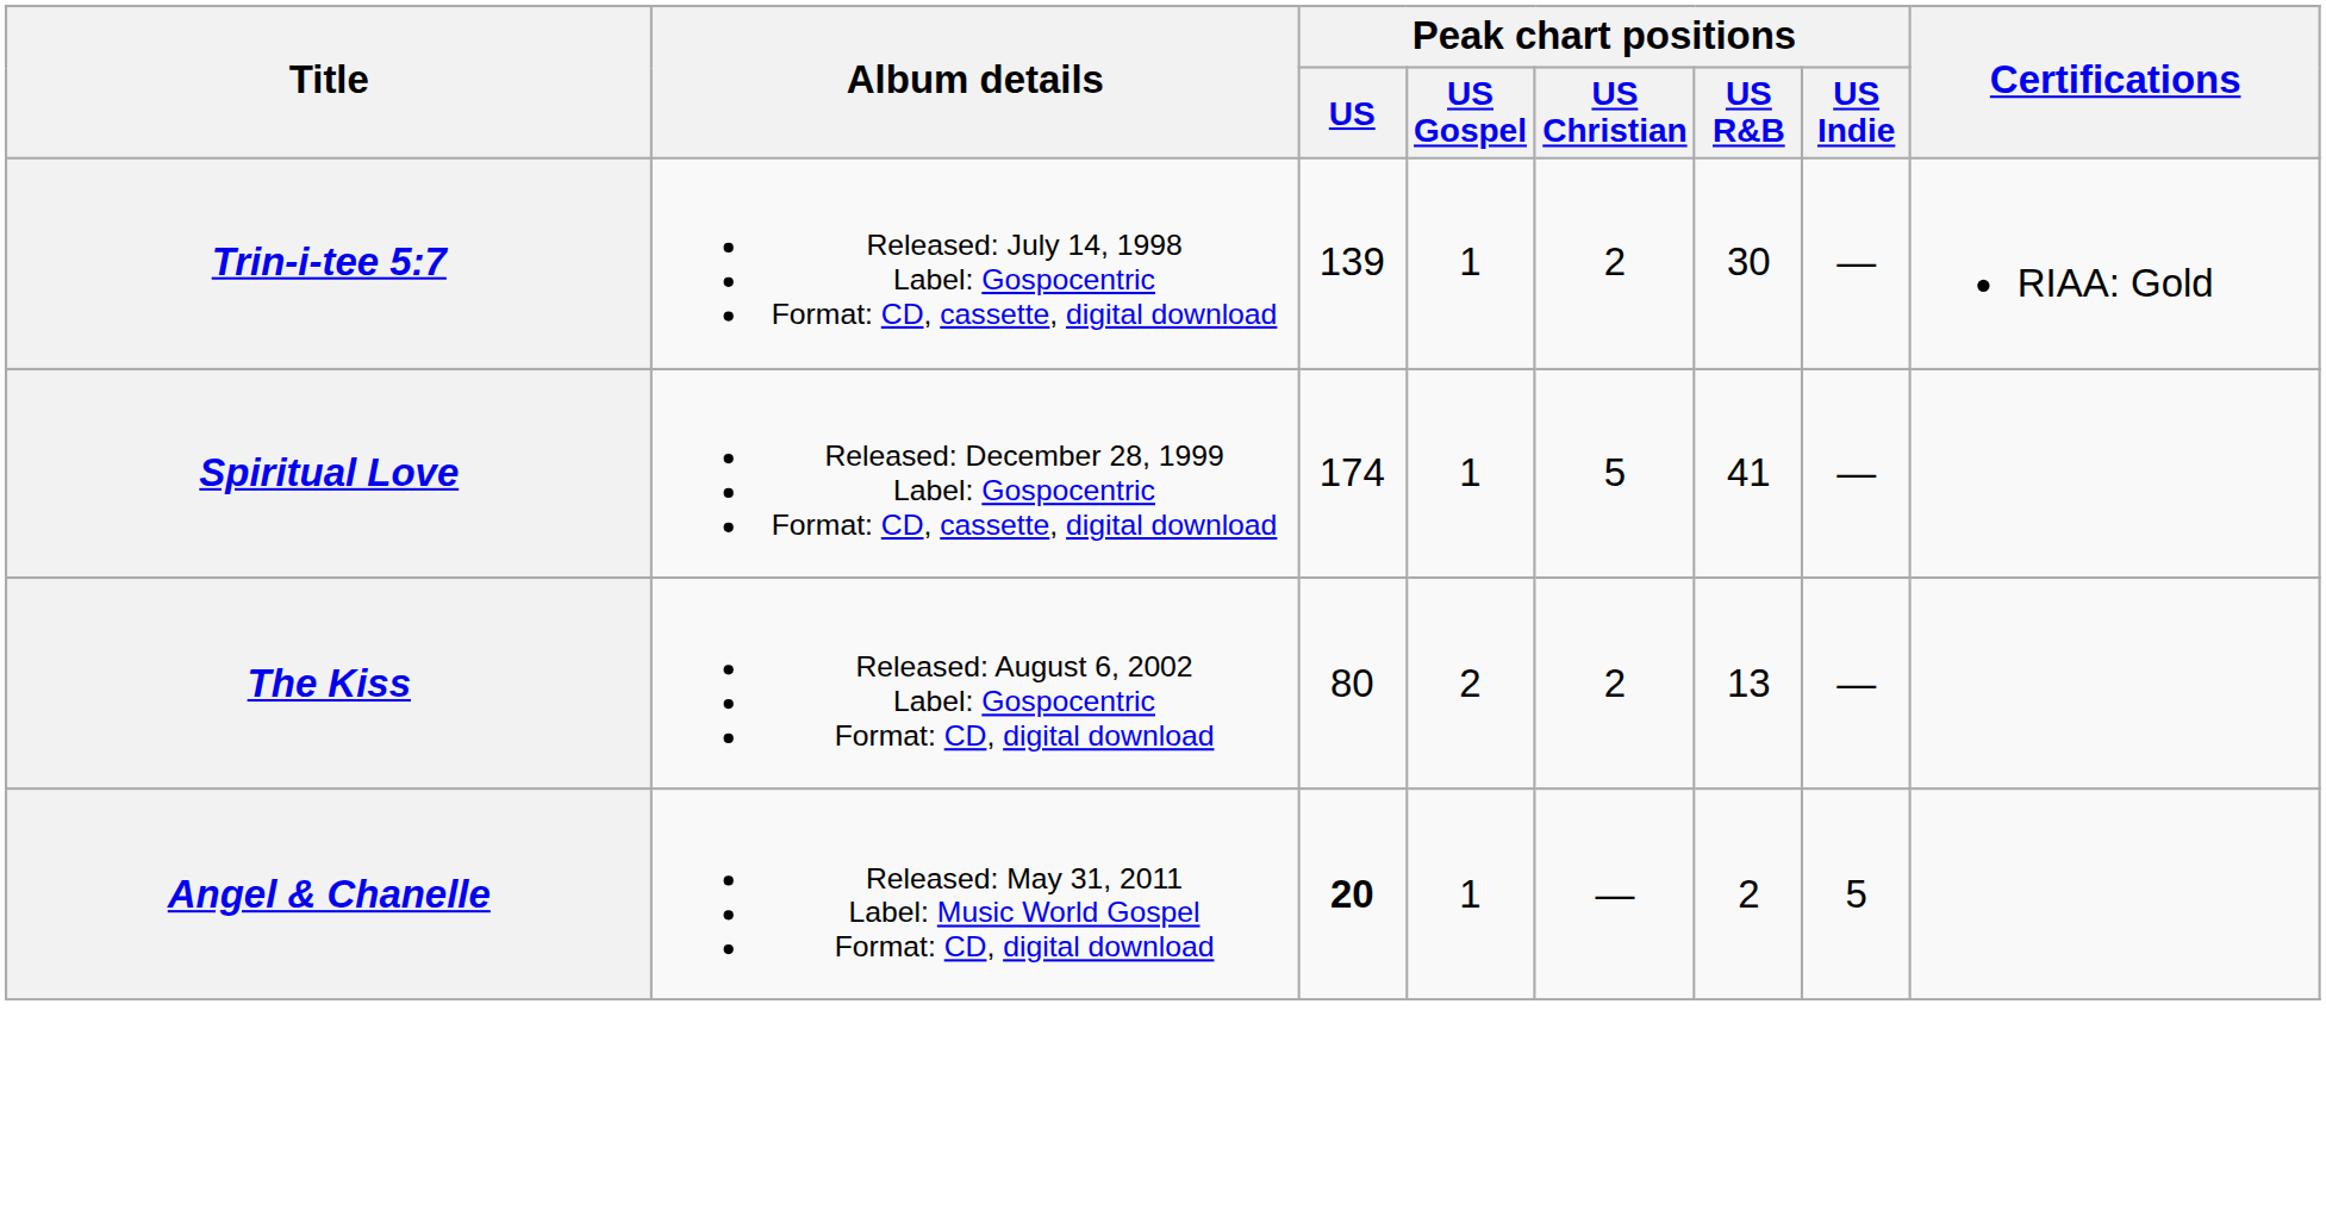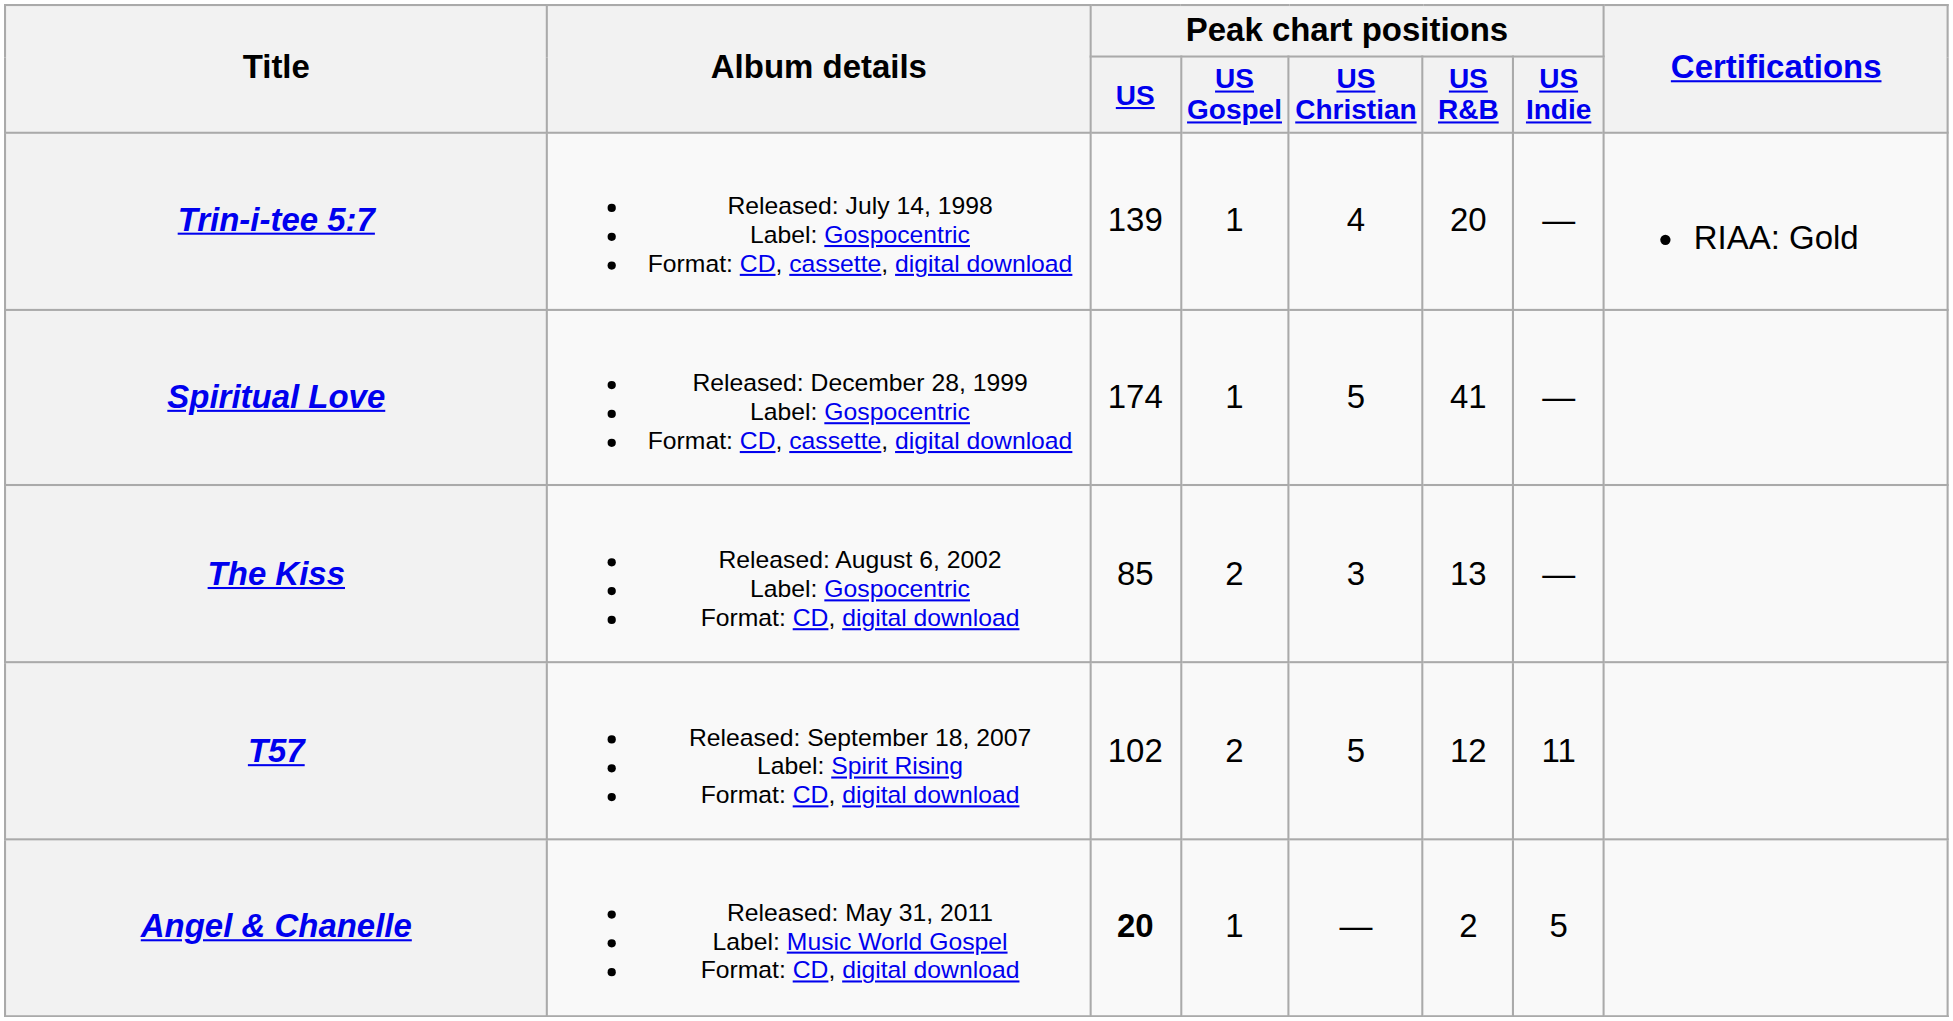Trin-i-tee 5:7 | Peak chart positions / US Christian: 2 -> 4
Trin-i-tee 5:7 | Peak chart positions / US R&B: 30 -> 20
The Kiss | Peak chart positions / US: 80 -> 85
The Kiss | Peak chart positions / US Christian: 2 -> 3
+ row: T57 | Released: September 18, 2007 Label: Spirit Rising Format: CD, digital download | 102 | 2 | 5 | 12 | 11
